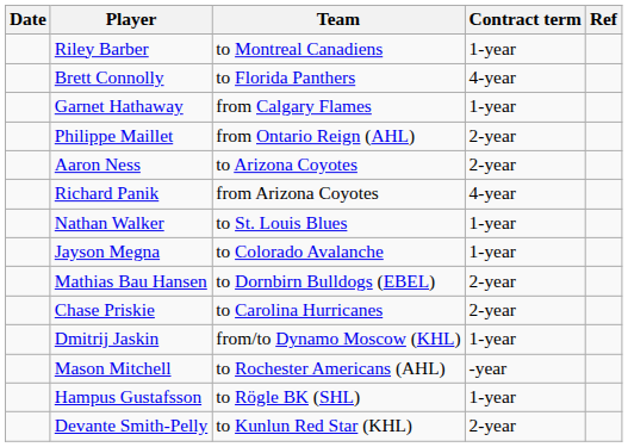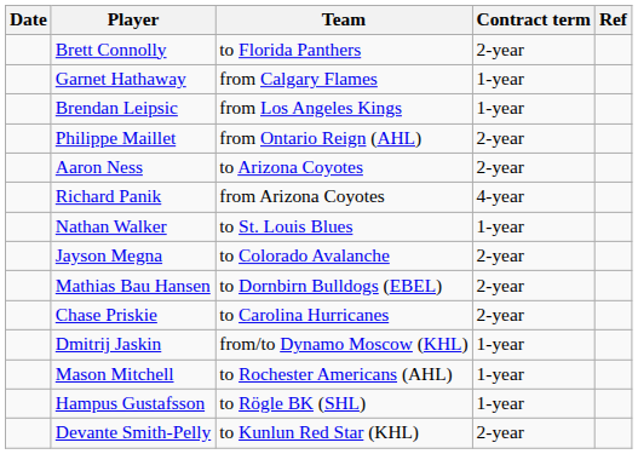- row: Riley Barber | to Montreal Canadiens | 1-year
Brett Connolly | Contract term: 4-year -> 2-year
+ row: Brendan Leipsic | from Los Angeles Kings | 1-year
Jayson Megna | Contract term: 1-year -> 2-year
Mason Mitchell | Contract term: -year -> 1-year
